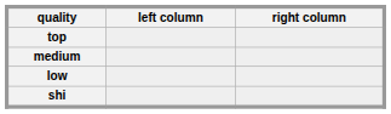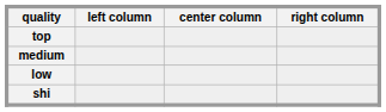+ column: center column
